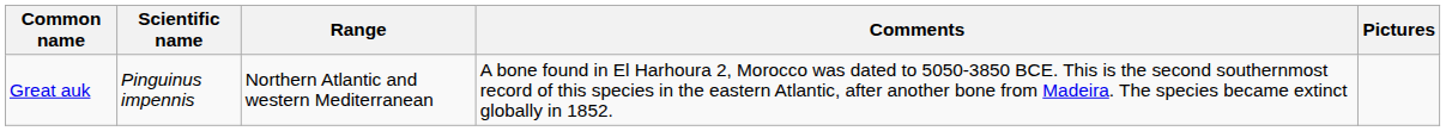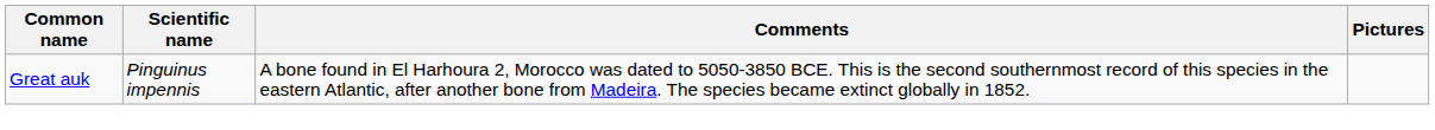- column: Range | Northern Atlantic and western Mediterranean
